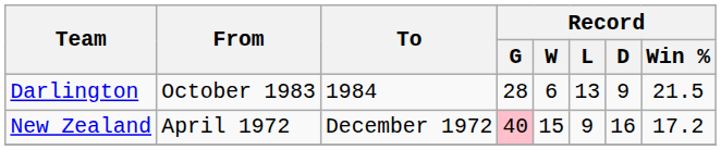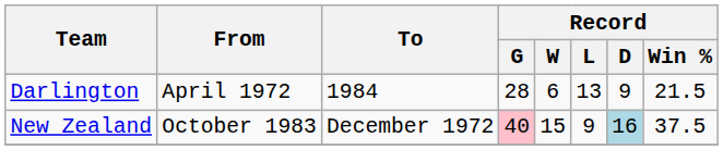Darlington | From: October 1983 -> April 1972
New Zealand | From: April 1972 -> October 1983
New Zealand | Record / D: no background -> lightblue background
New Zealand | Record / Win %: 17.2 -> 37.5
